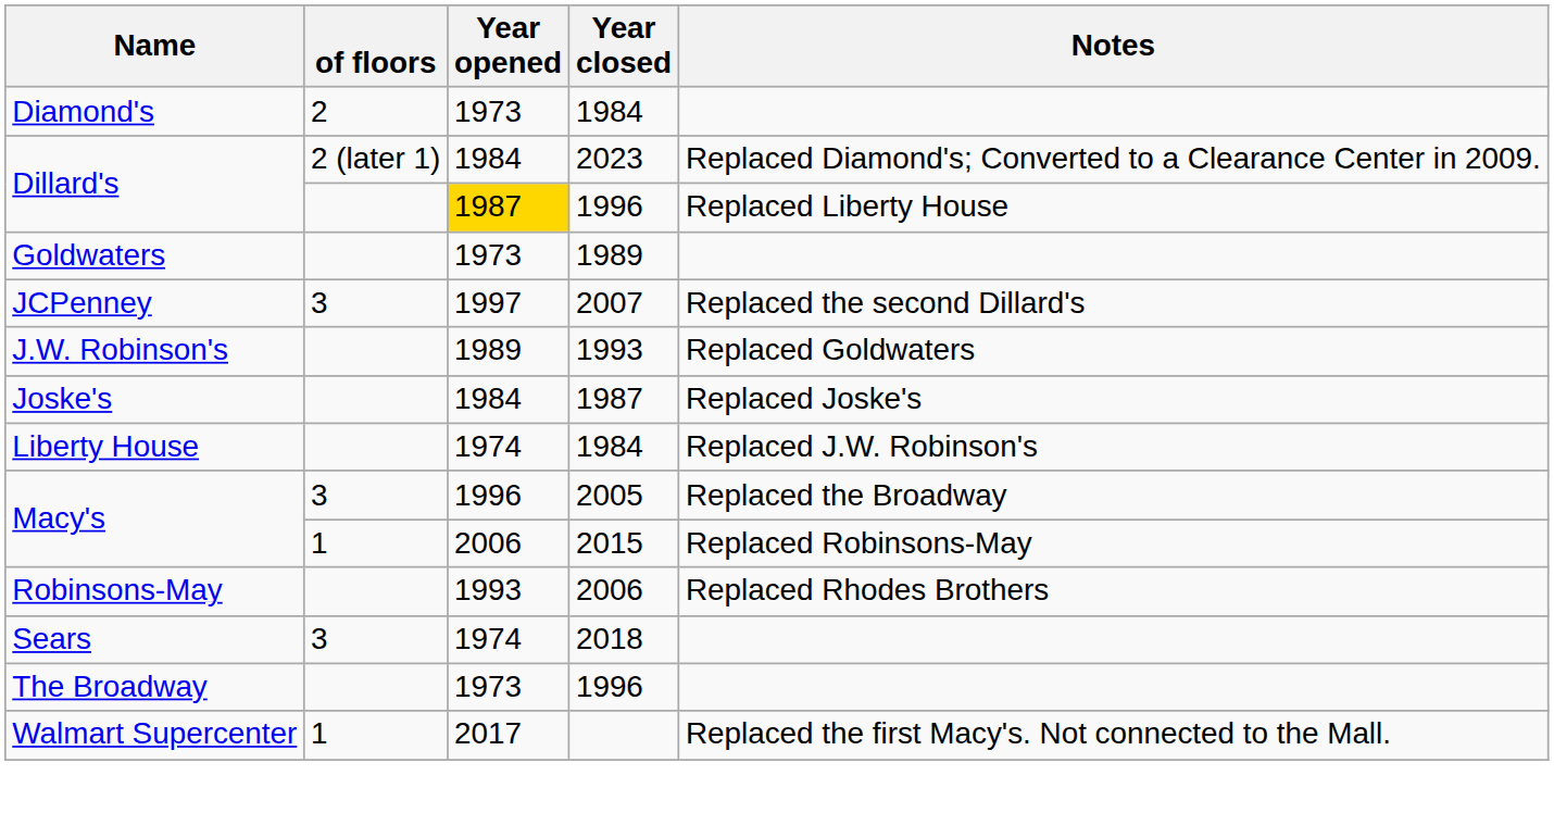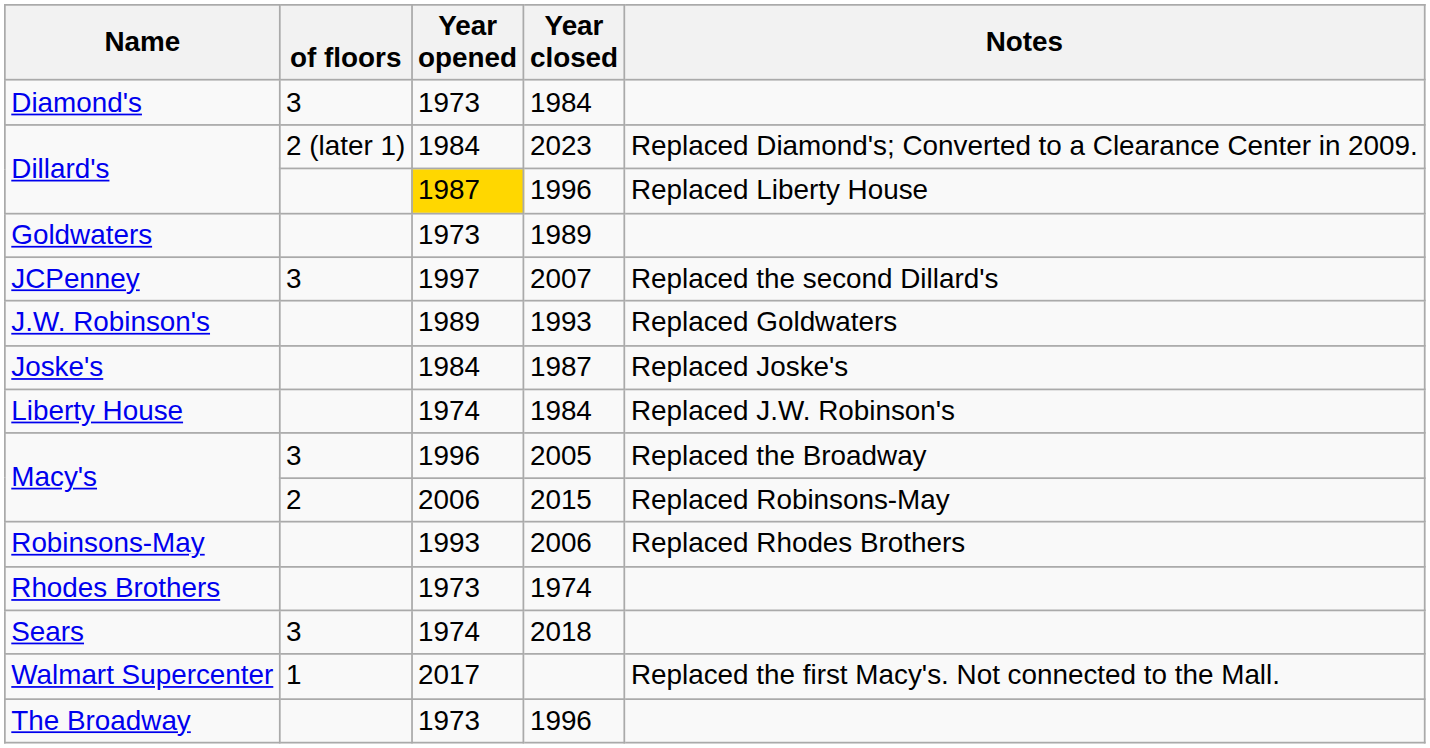Diamond's | of floors: 2 -> 3
Macy's / 2015 | of floors: 1 -> 2
+ row: Rhodes Brothers | 1973 | 1974
rows swapped: The Broadway <-> Walmart Supercenter
